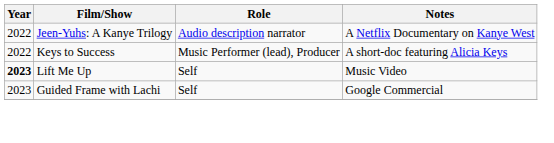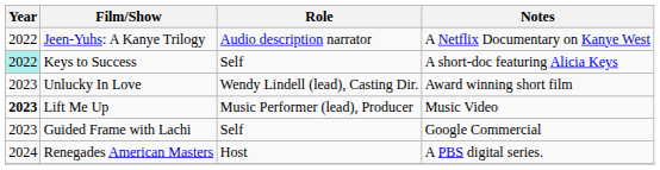Keys to Success | Year: no background -> paleturquoise background
Keys to Success | Role: Music Performer (lead), Producer -> Self
+ row: 2023 | Unlucky In Love | Wendy Lindell (lead), Casting Dir. | Award winning short film
Lift Me Up | Role: Self -> Music Performer (lead), Producer
+ row: 2024 | Renegades American Masters | Host | A PBS digital series.
